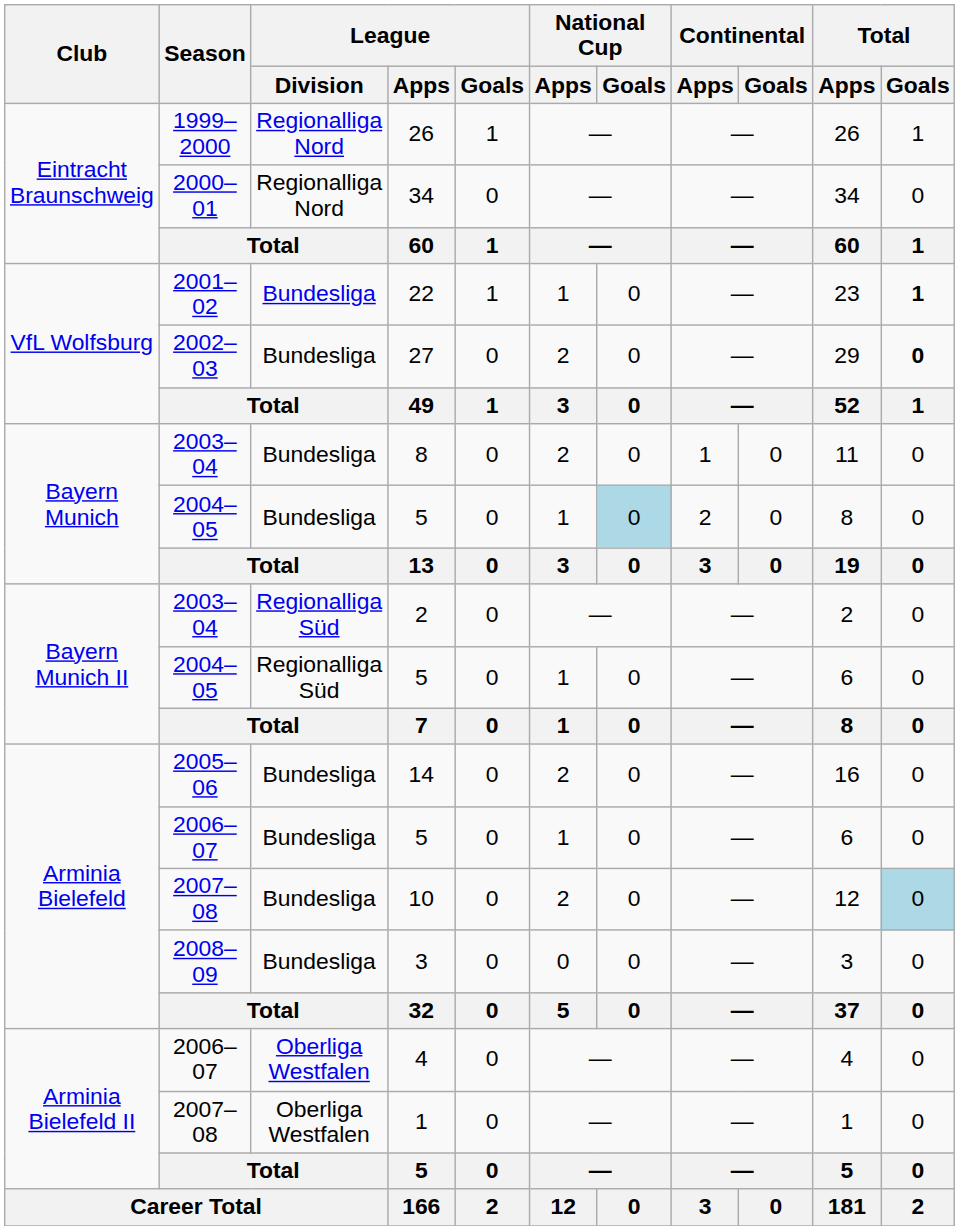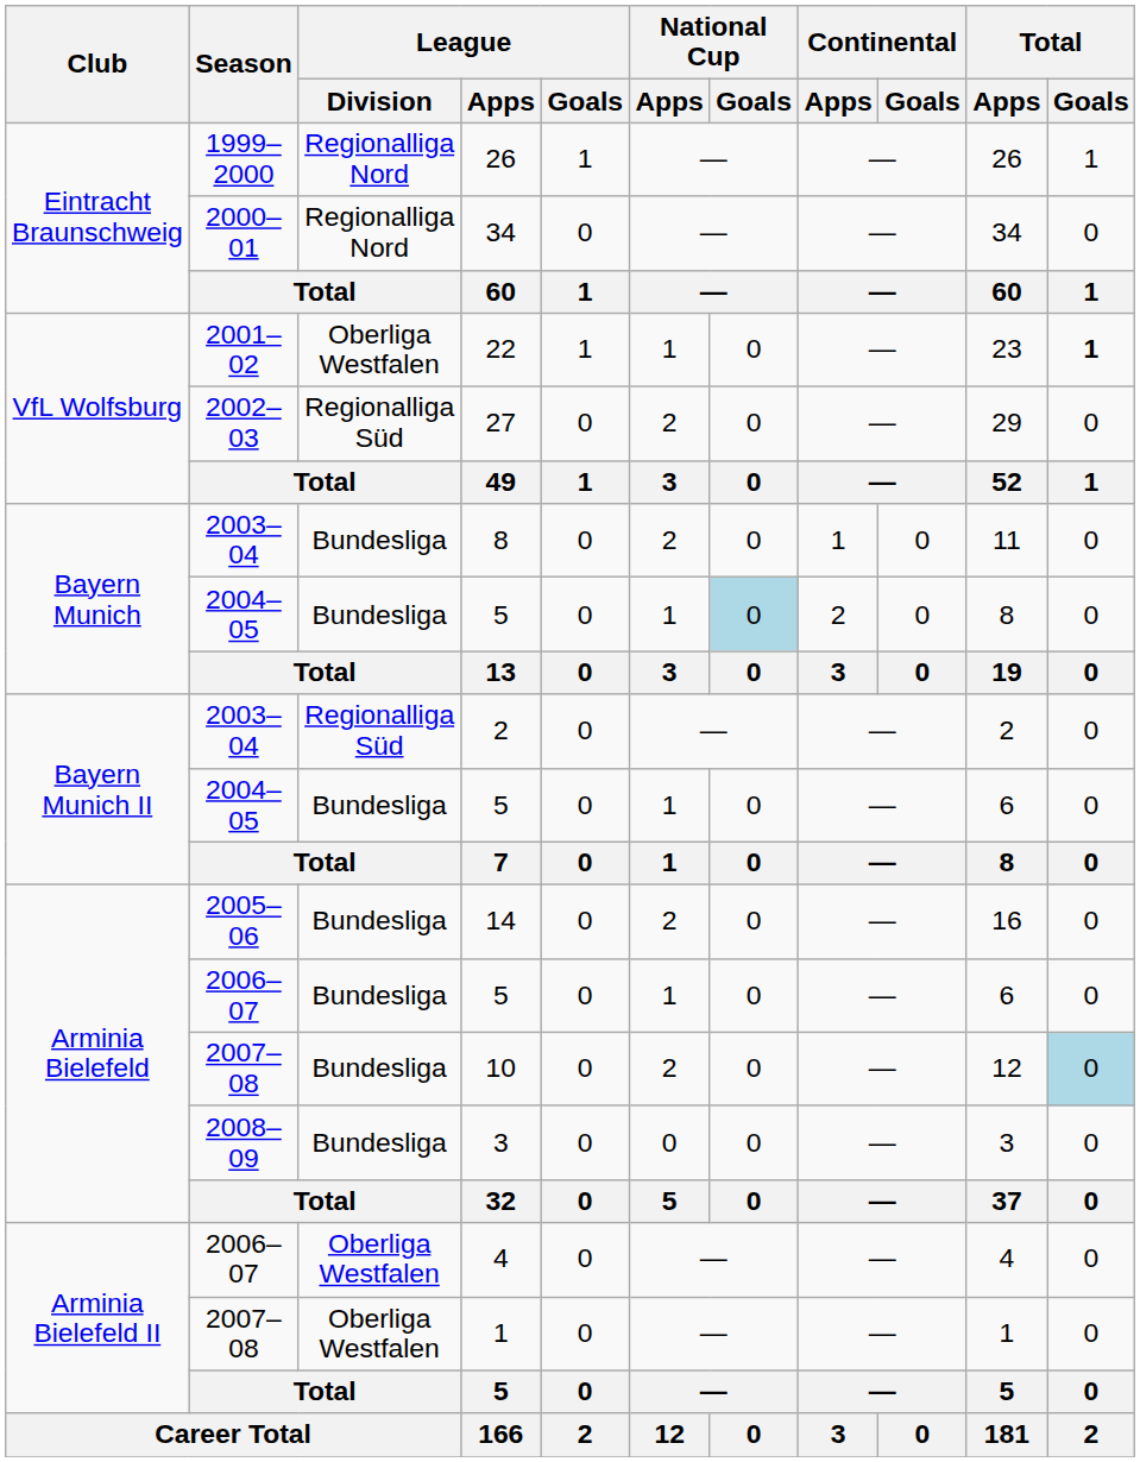22 | League / Division: Bundesliga -> Oberliga Westfalen
27 | League / Division: Bundesliga -> Regionalliga Süd
27 | Total / Goals: bold -> normal
Bayern Munich II / 5 | League / Division: Regionalliga Süd -> Bundesliga
